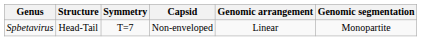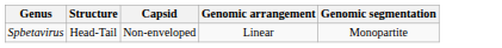- column: Symmetry | T=7
